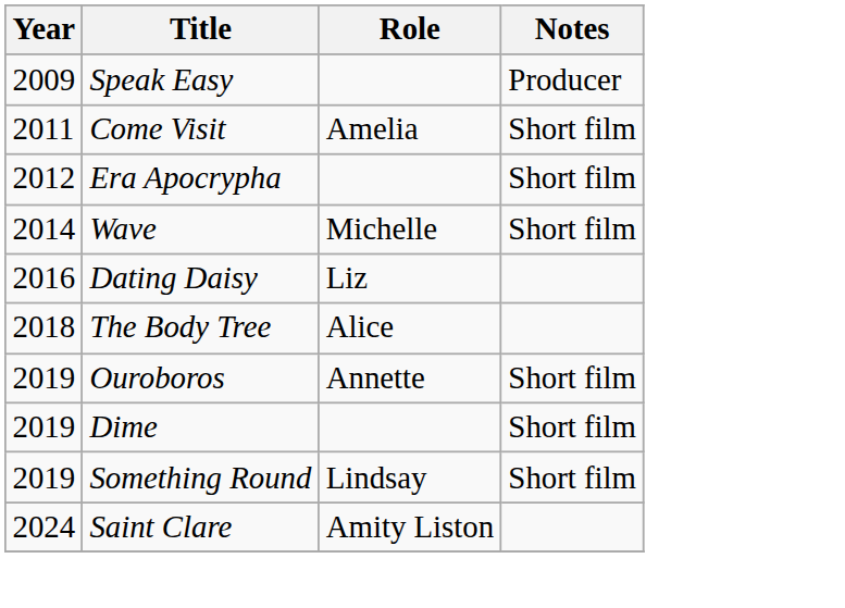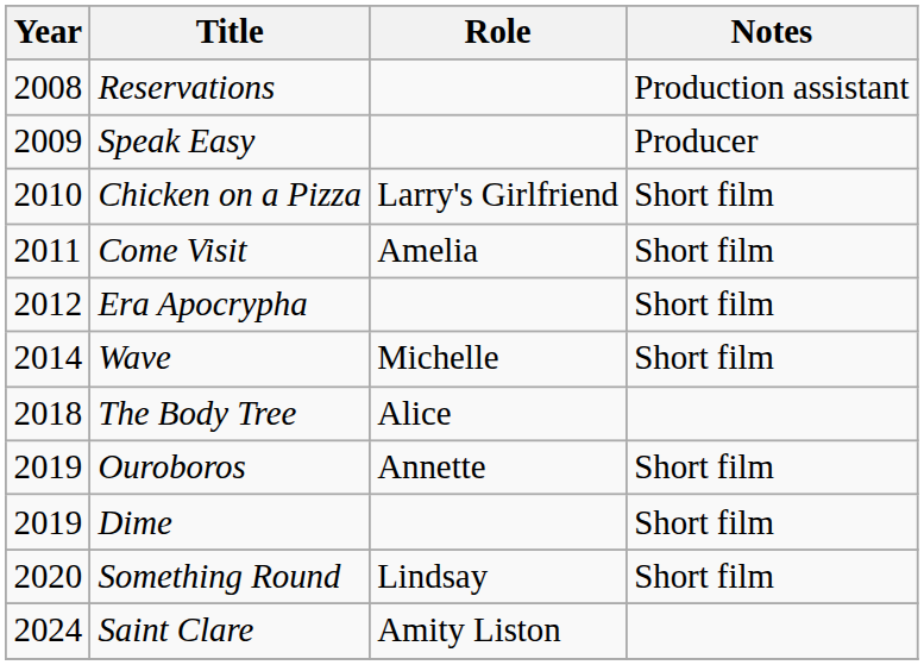+ row: 2008 | Reservations | Production assistant
+ row: 2010 | Chicken on a Pizza | Larry's Girlfriend | Short film
- row: 2016 | Dating Daisy | Liz
Something Round | Year: 2019 -> 2020
